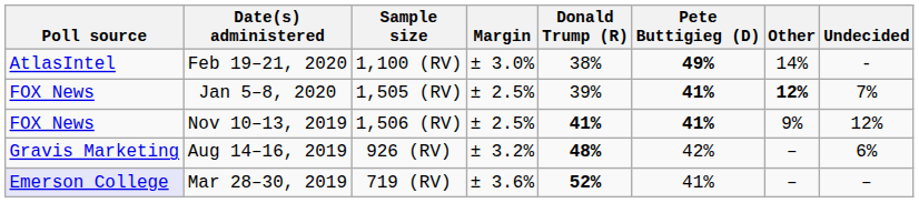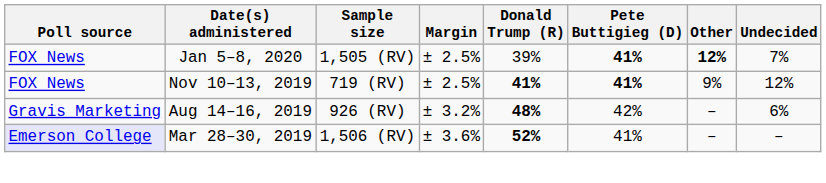- row: AtlasIntel | Feb 19–21, 2020 | 1,100 (RV) | ± 3.0% | 38% | 49% | 14% | -
Nov 10–13, 2019 | Sample size: 1,506 (RV) -> 719 (RV)
Mar 28–30, 2019 | Sample size: 719 (RV) -> 1,506 (RV)
